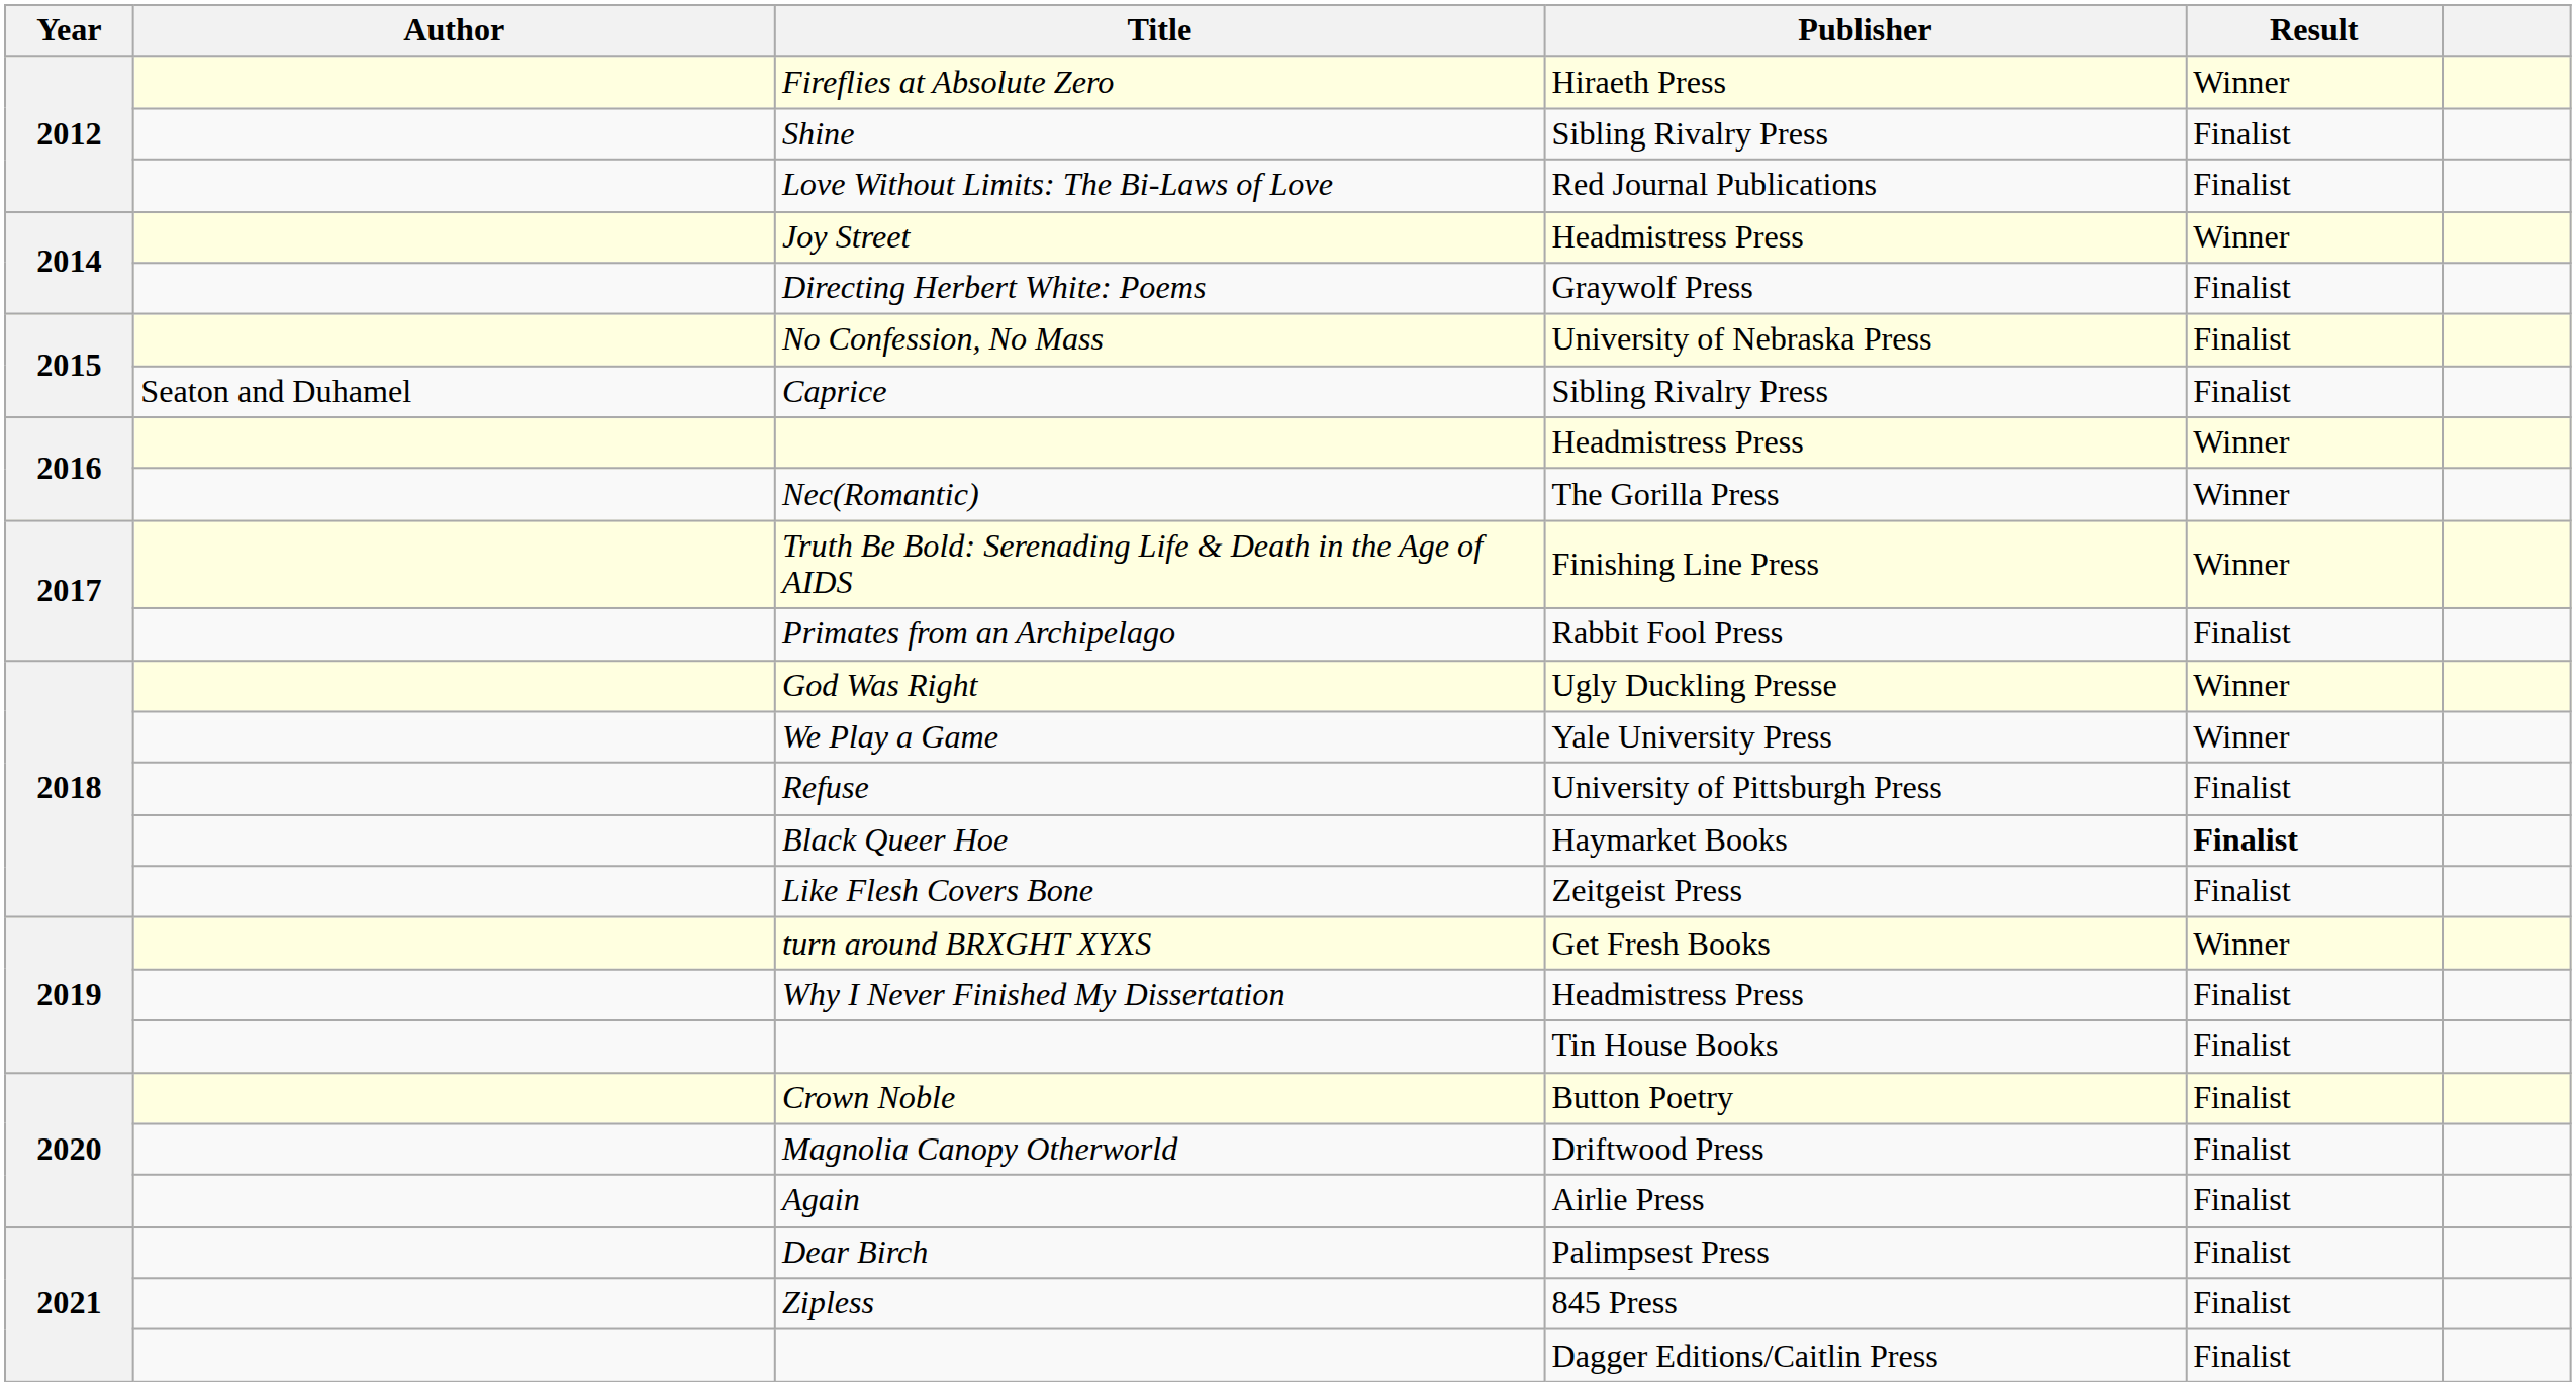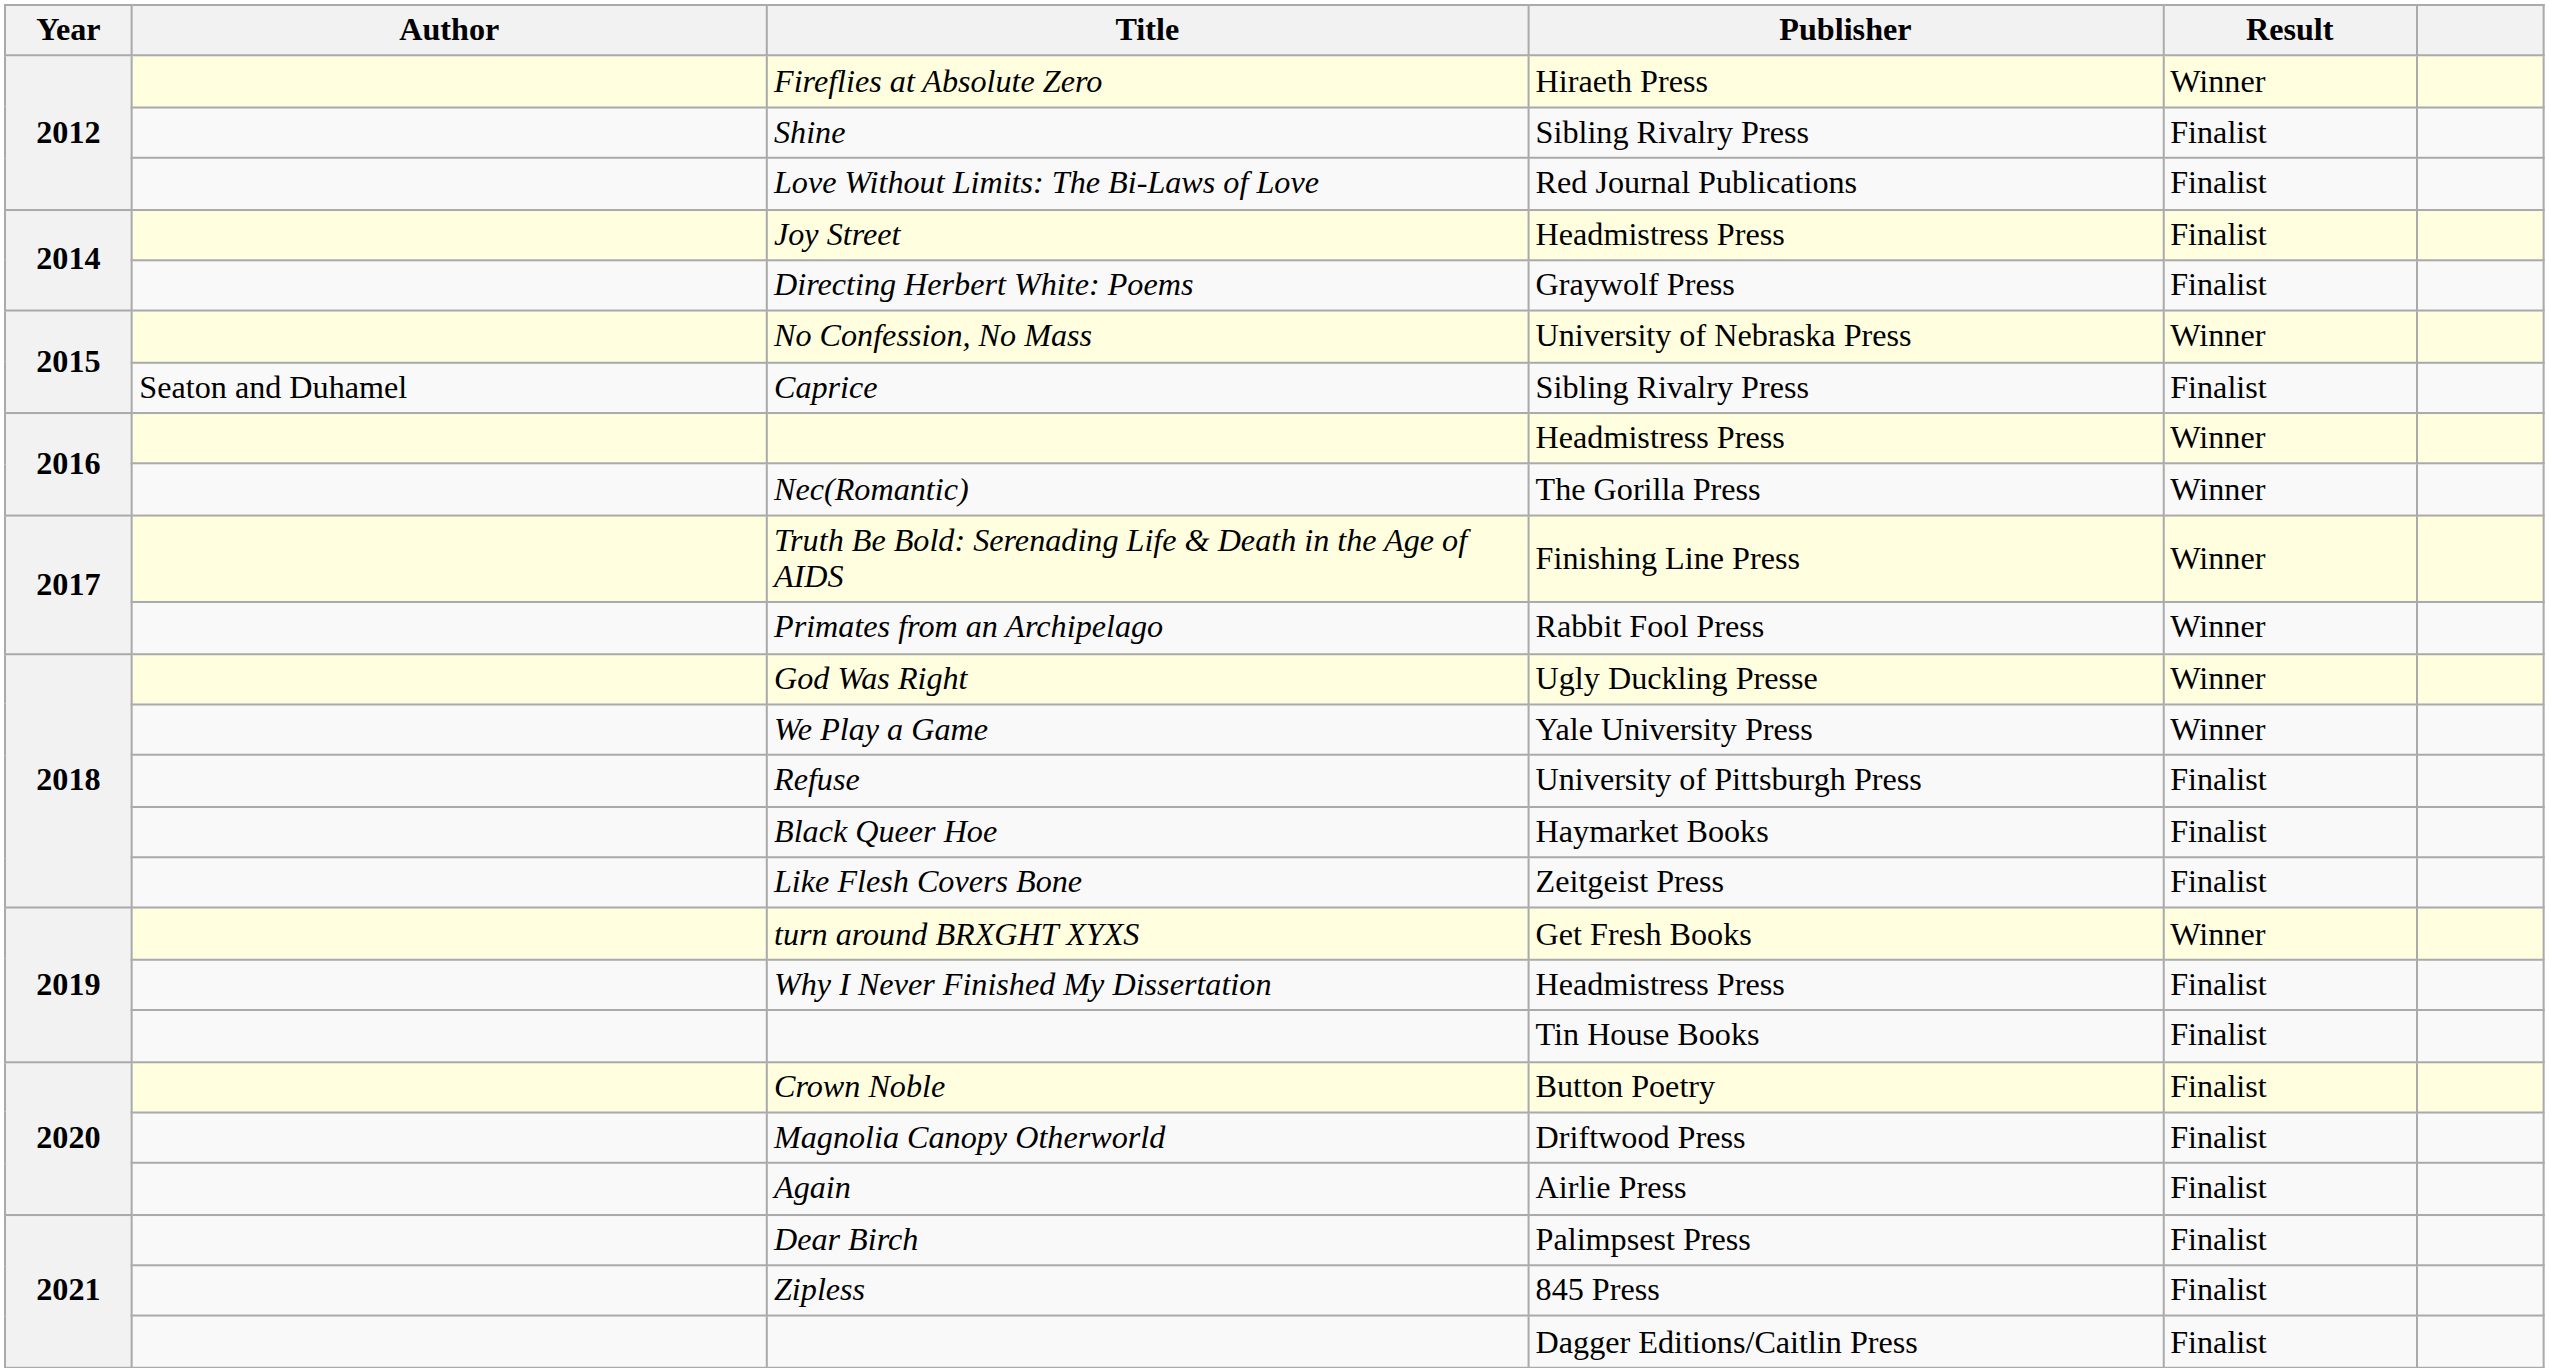Joy Street | Result: Winner -> Finalist
No Confession, No Mass | Result: Finalist -> Winner
Primates from an Archipelago | Result: Finalist -> Winner
Black Queer Hoe | Result: bold -> normal
